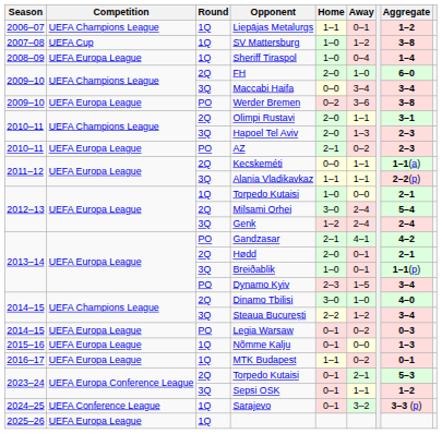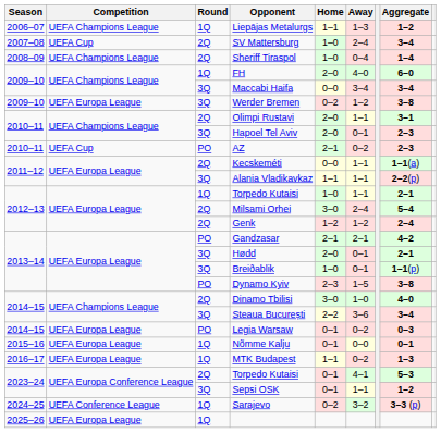Liepājas Metalurgs | Away: 0–1 -> 1–3
SV Mattersburg | Round: 1Q -> 2Q
SV Mattersburg | Away: 1–2 -> 2–4
SV Mattersburg | Aggregate: 3–8 -> 3–4
Sheriff Tiraspol | Competition: UEFA Europa League -> UEFA Champions League
Sheriff Tiraspol | Round: 1Q -> 2Q
FH | Round: 2Q -> 1Q
FH | Away: 1–0 -> 4–0
Werder Bremen | Round: PO -> 3Q
Werder Bremen | Away: 3–6 -> 1–2
Hapoel Tel Aviv | Away: 1–3 -> 0–1
AZ | Competition: UEFA Europa League -> UEFA Cup
2012–13 / Torpedo Kutaisi | Away: 0–0 -> 1–1
Genk | Round: 3Q -> 2Q
Genk | Away: 2–4 -> 1–2
Gandzasar | Away: 4–1 -> 2–1
Hødd | Round: 2Q -> 3Q
Dynamo Kyiv | Aggregate: 3–4 -> 3–8
Steaua București | Away: 1–2 -> 3–6
Nõmme Kalju | Aggregate: 1–3 -> 0–1
MTK Budapest | Aggregate: 0–1 -> 1–3
2023–24 / Torpedo Kutaisi | Away: 2–1 -> 4–1
Sarajevo | Home: 0–1 -> 0–2
